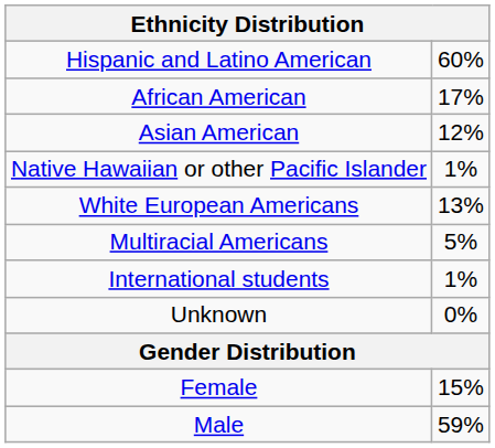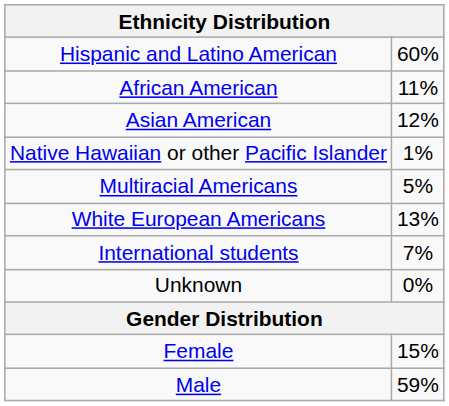African American | column 2: 17% -> 11%
rows swapped: White European Americans <-> Multiracial Americans
International students | column 2: 1% -> 7%
